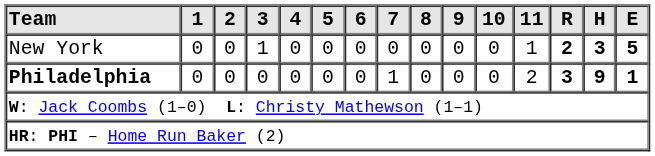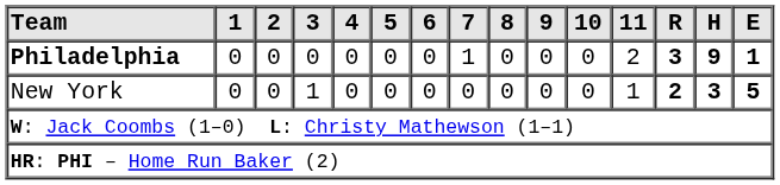rows swapped: Philadelphia <-> New York
